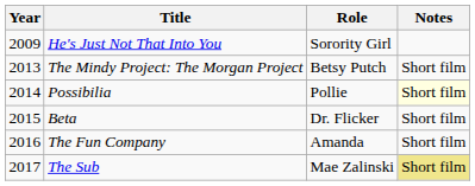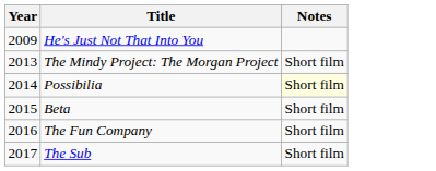- column: Role | Sorority Girl | Betsy Putch | Pollie | Dr. Flicker | Amanda | Mae Zalinski
The Sub | Notes: khaki background -> no background
